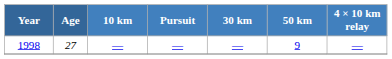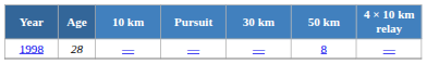1998 | Age: 27 -> 28
1998 | 50 km: 9 -> 8
